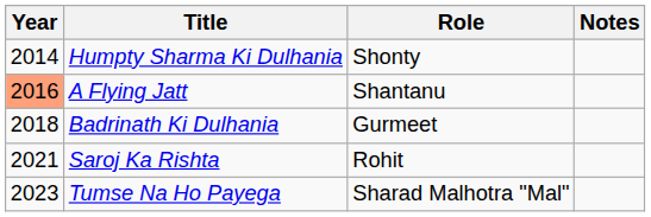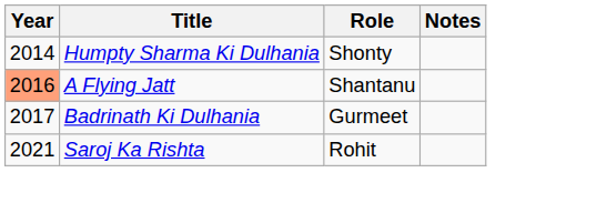Badrinath Ki Dulhania | Year: 2018 -> 2017
- row: 2023 | Tumse Na Ho Payega | Sharad Malhotra "Mal"
